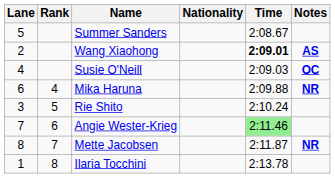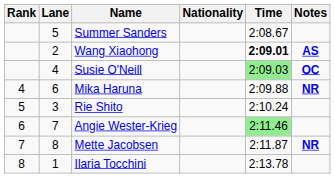columns swapped: Rank <-> Lane
Susie O'Neill | Time: no background -> lightgreen background
